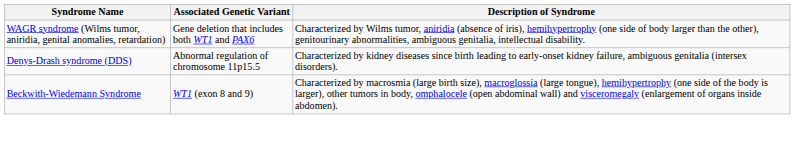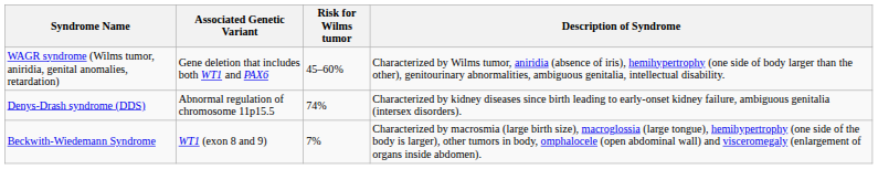+ column: Risk for Wilms tumor | 45–60% | 74% | 7%
